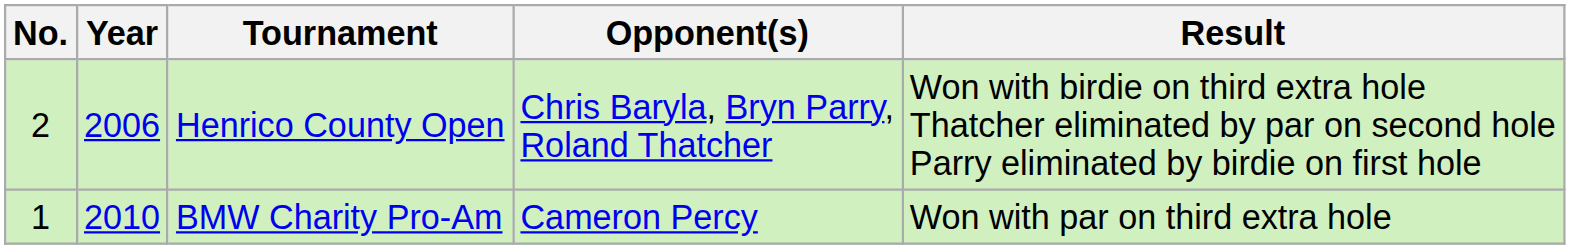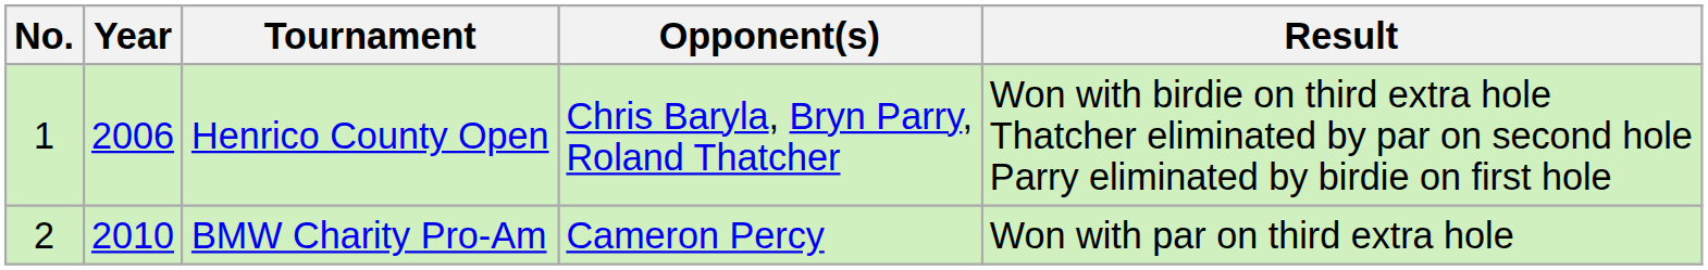Henrico County Open | No.: 2 -> 1
BMW Charity Pro-Am | No.: 1 -> 2
